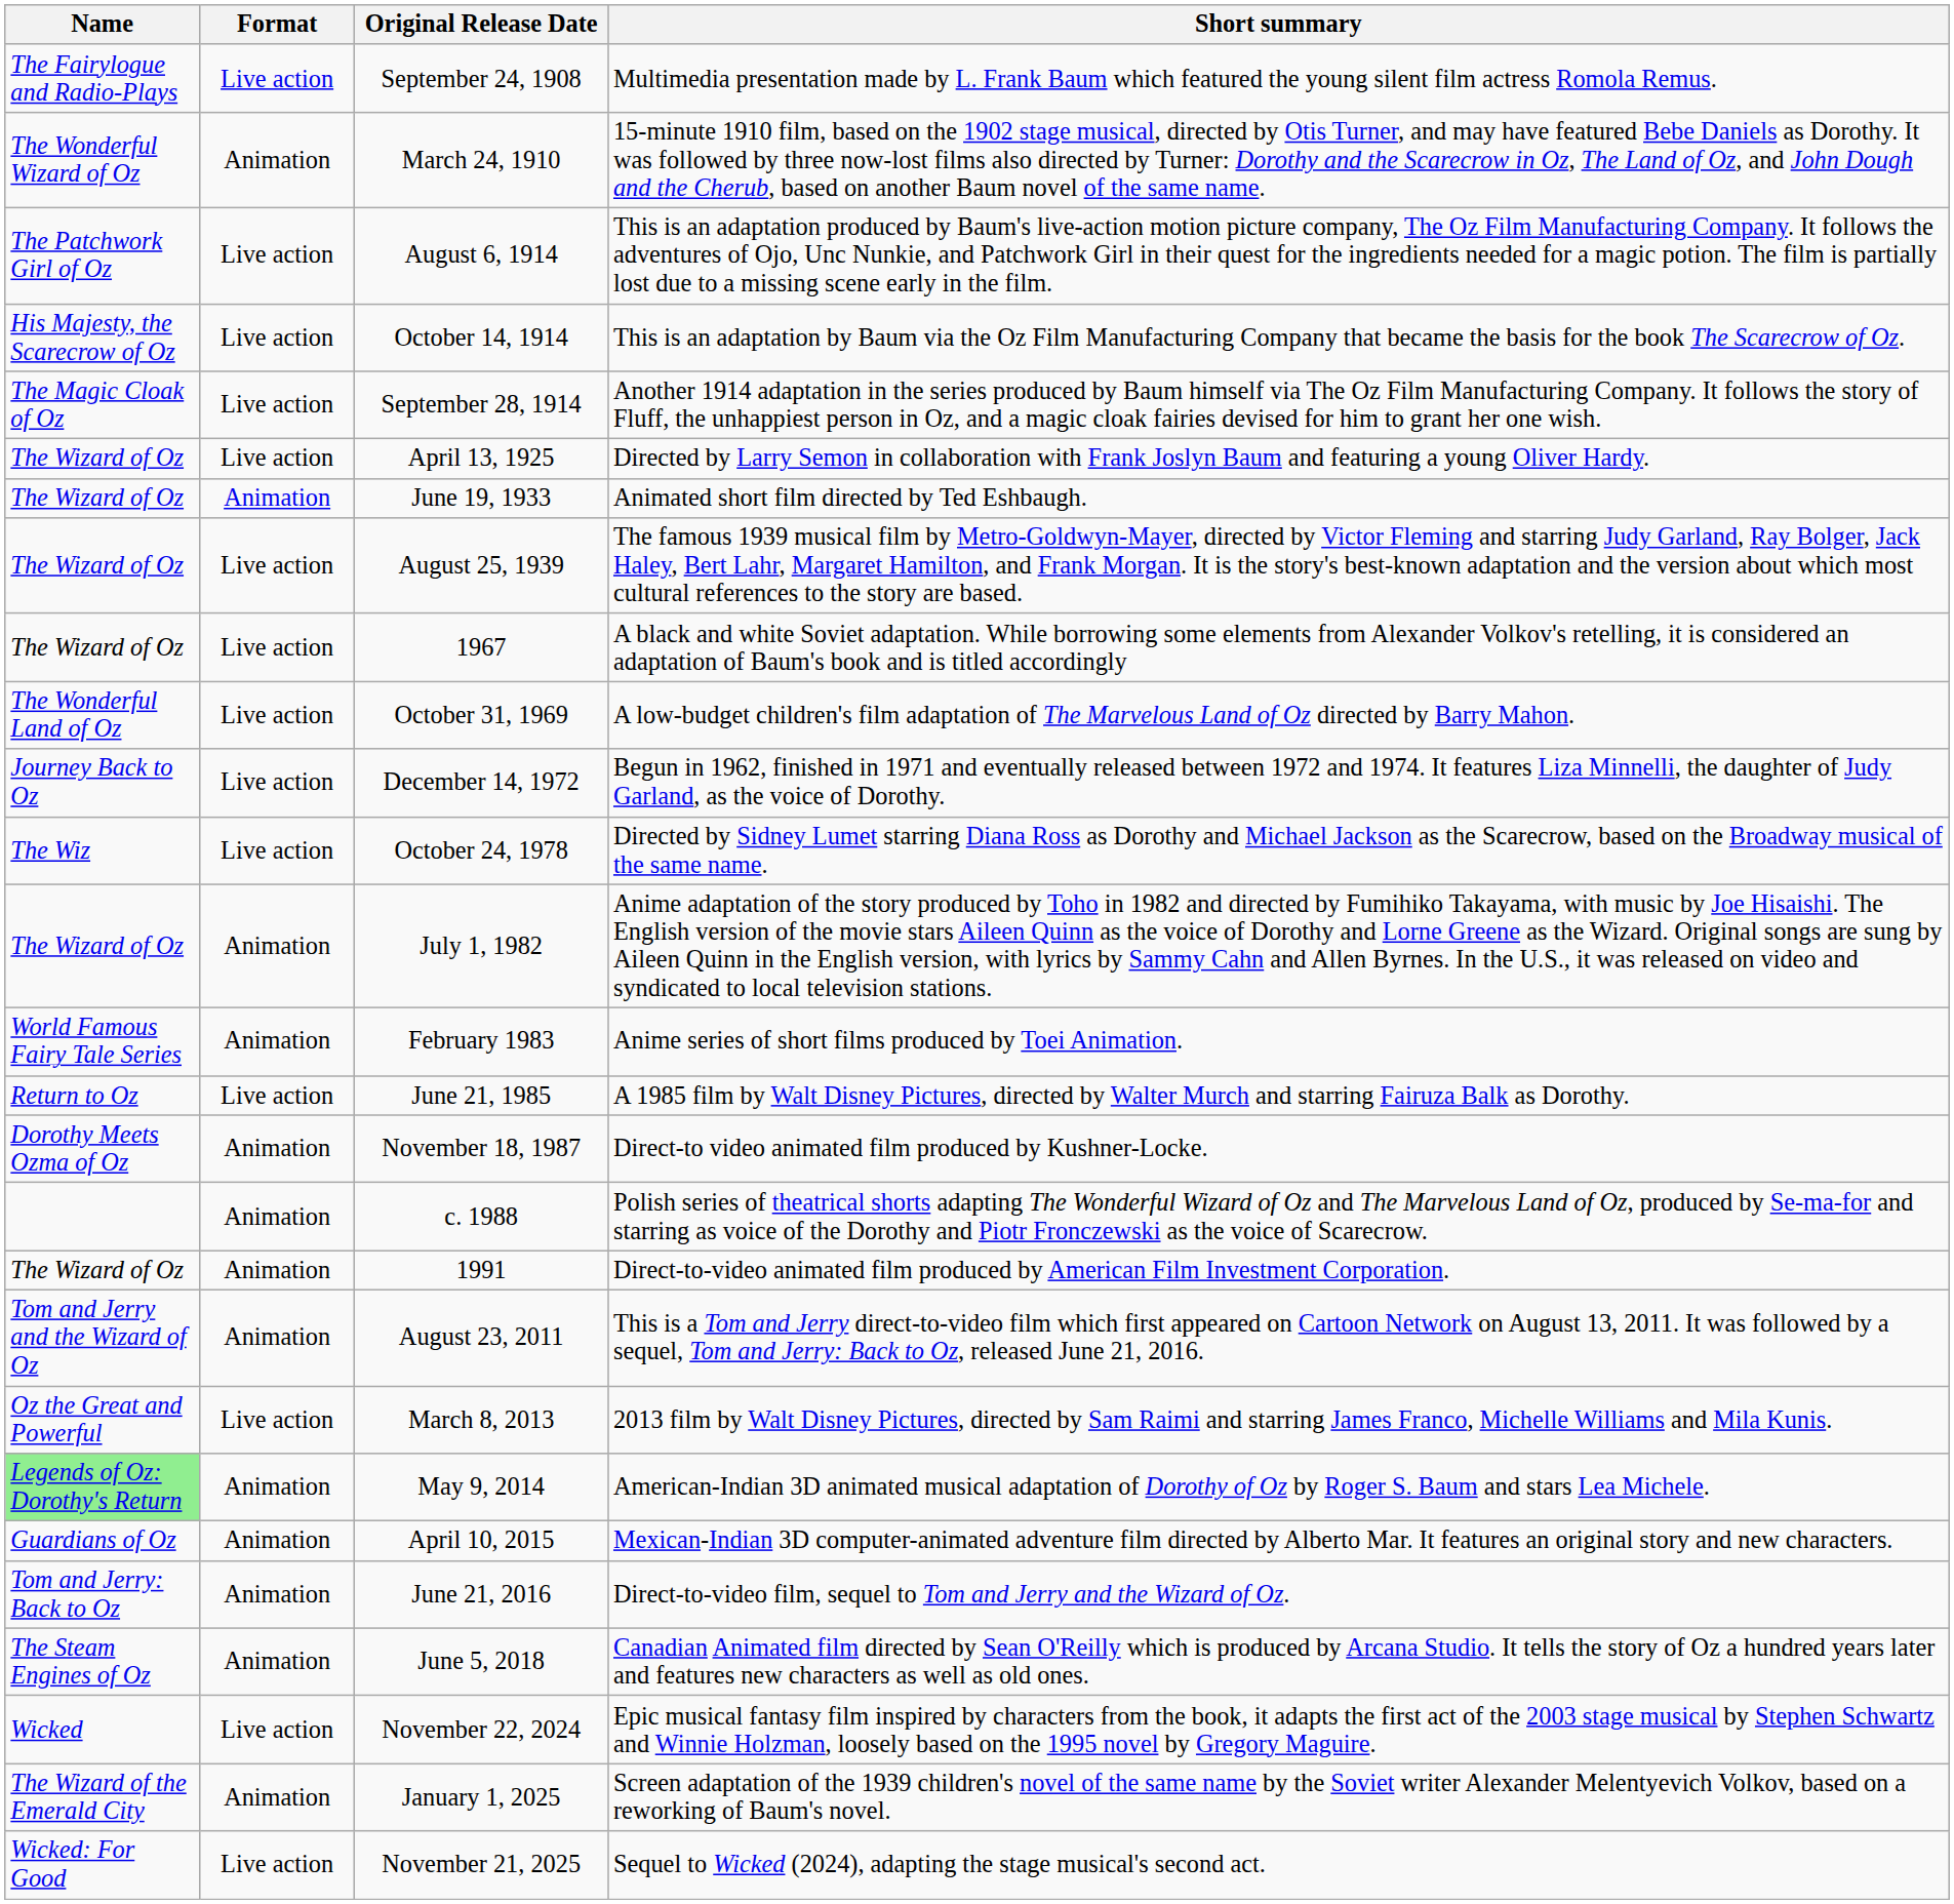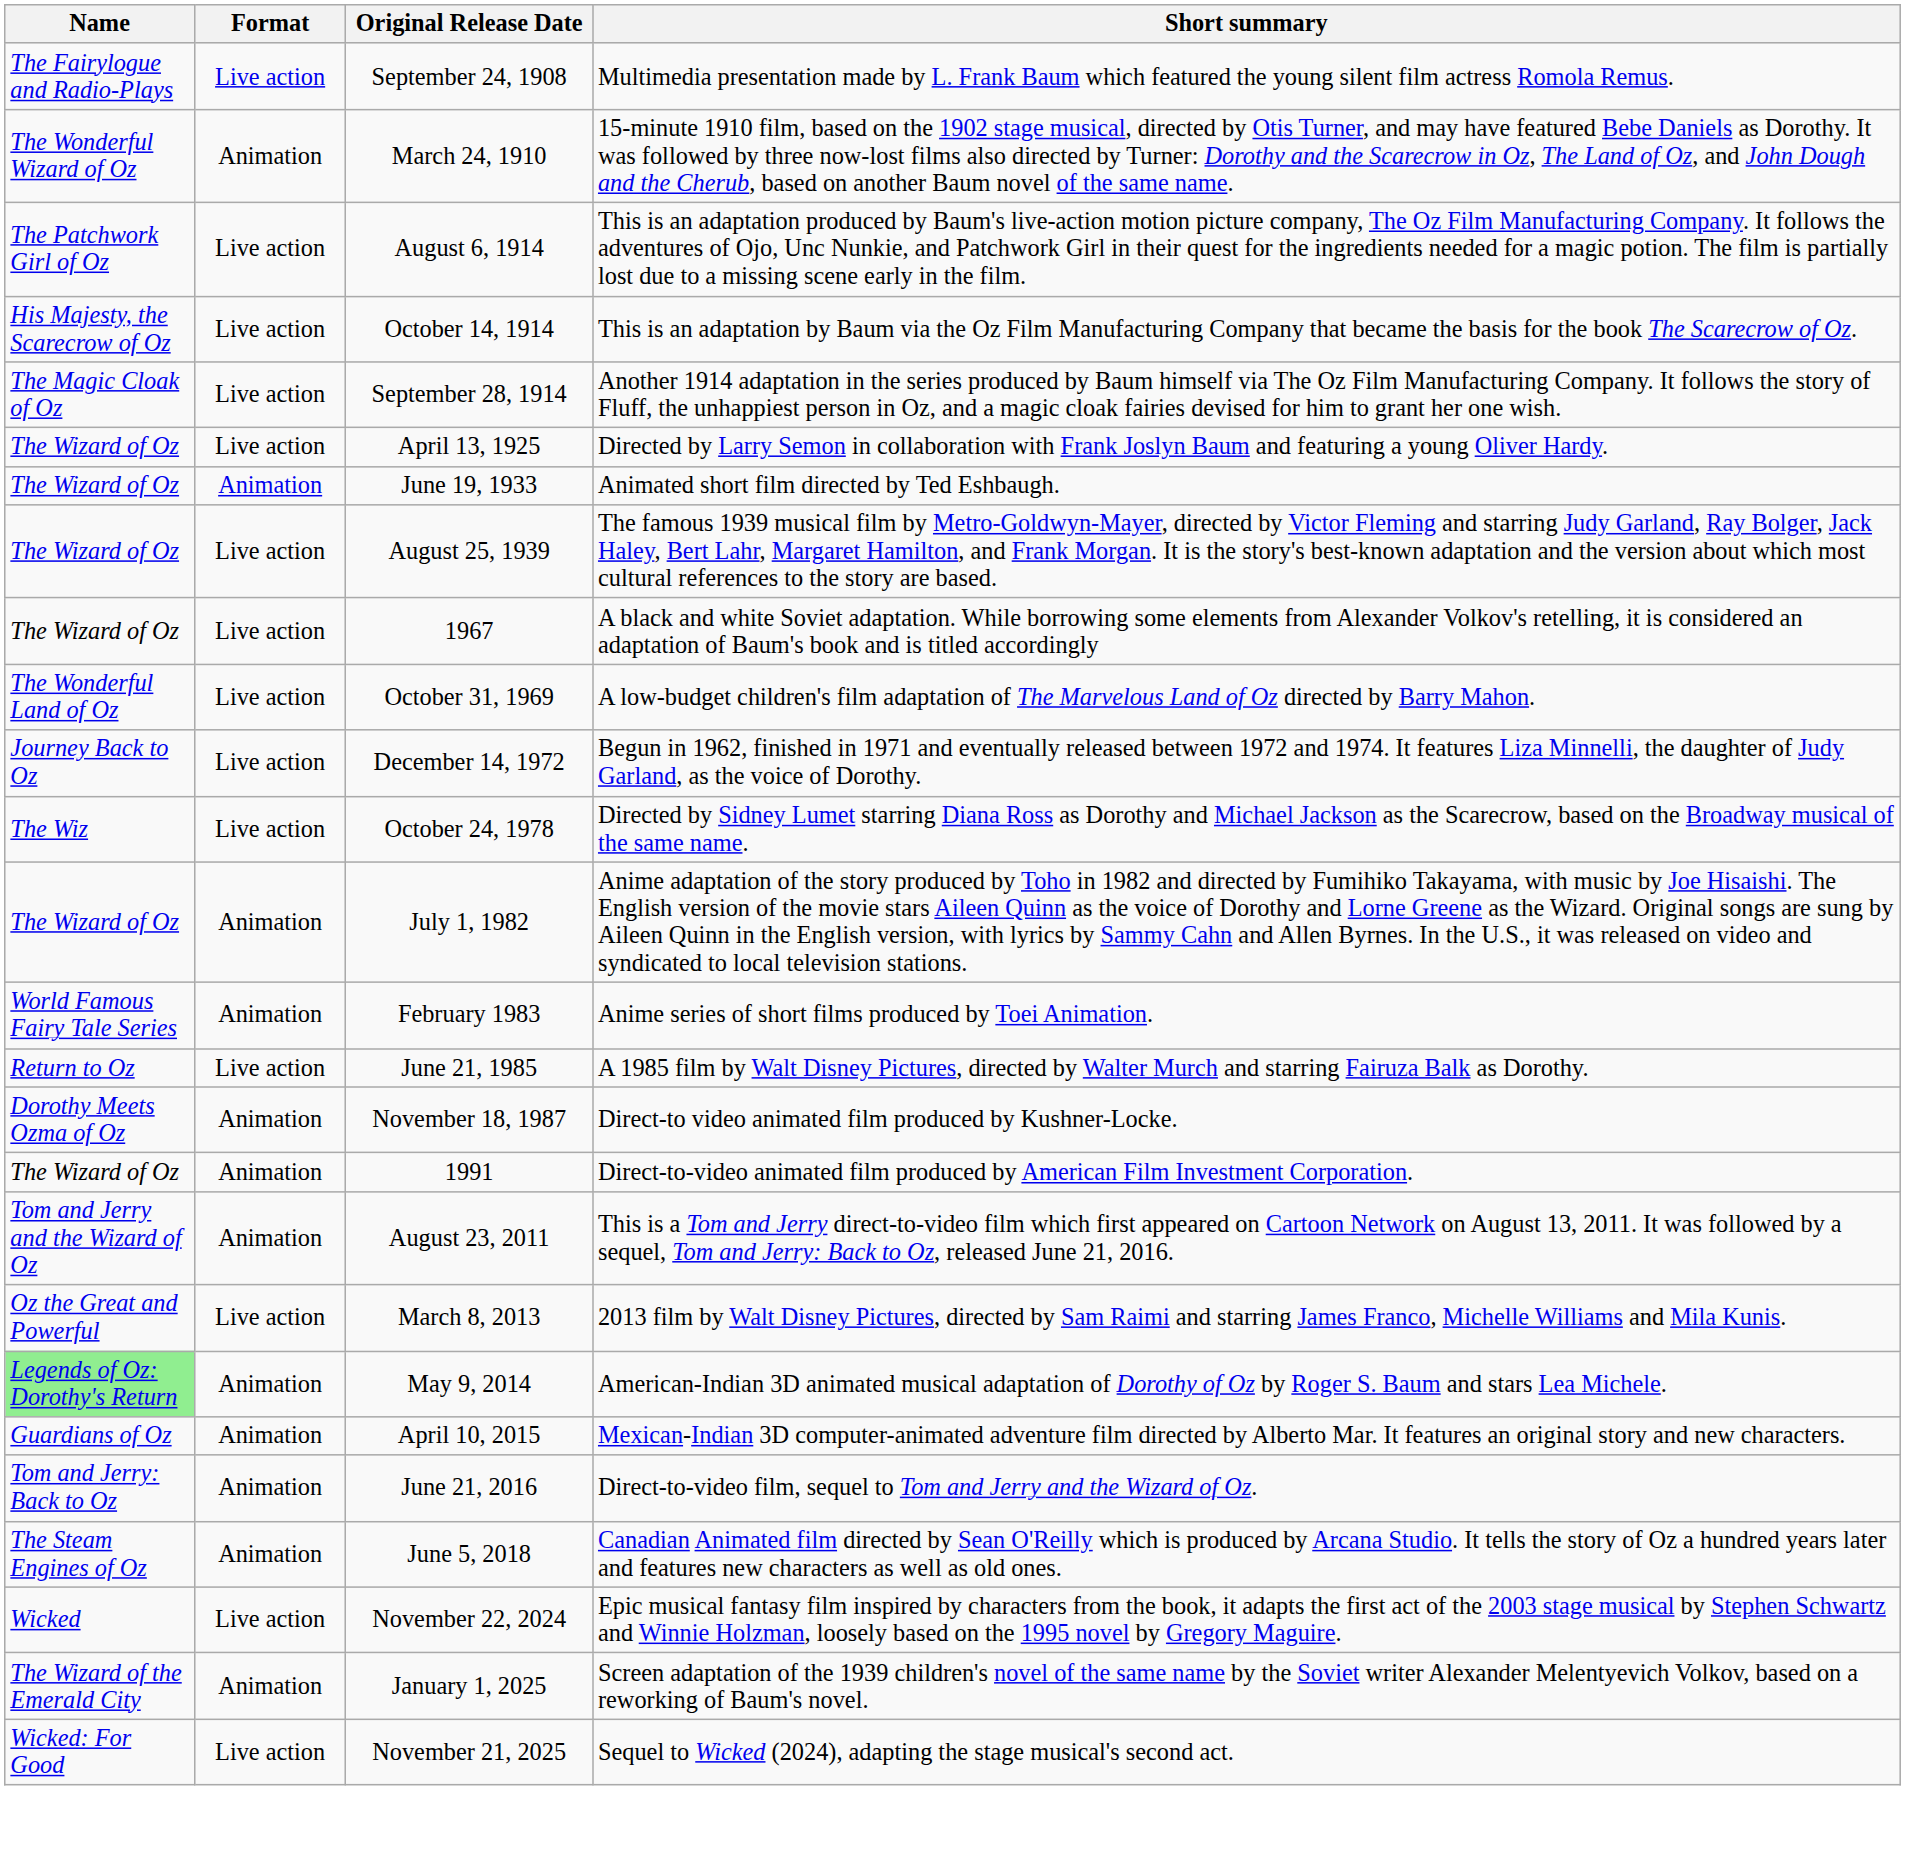- row: Animation | c. 1988 | Polish series of theatrical shorts adapting The Wonderful Wizard of Oz and The Marvelous Land of Oz, produced by Se-ma-for and starring as voice of the Dorothy and Piotr Fronczewski as the voice of Scarecrow.
